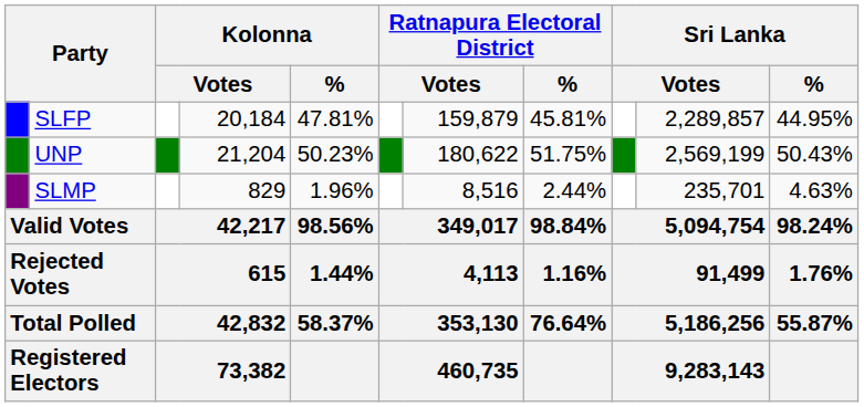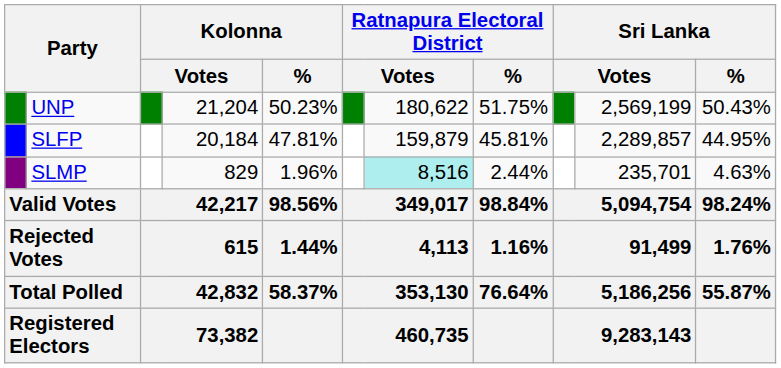rows swapped: UNP <-> SLFP
SLMP | column 7: no background -> paleturquoise background
